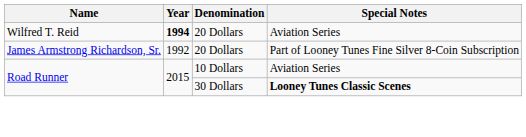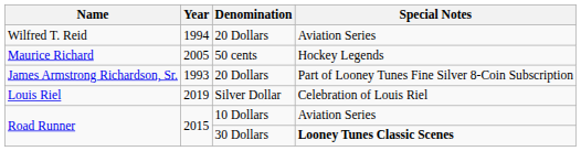Wilfred T. Reid | Year: bold -> normal
+ row: Maurice Richard | 2005 | 50 cents | Hockey Legends
James Armstrong Richardson, Sr. | Year: 1992 -> 1993
+ row: Louis Riel | 2019 | Silver Dollar | Celebration of Louis Riel
